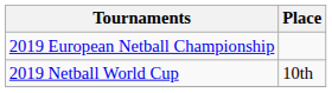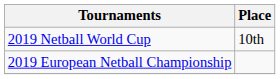rows swapped: 2019 Netball World Cup <-> 2019 European Netball Championship
